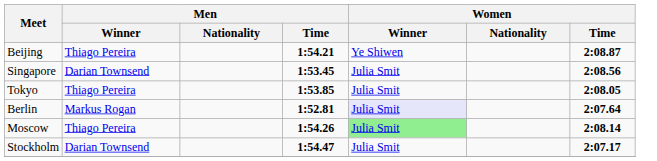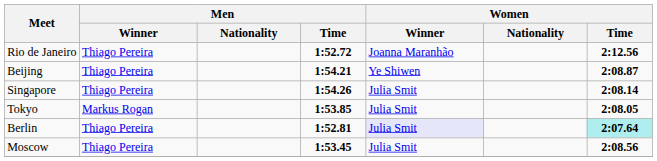+ row: Rio de Janeiro | Thiago Pereira | 1:52.72 | Joanna Maranhão | 2:12.56
Singapore | Men / Winner: Darian Townsend -> Thiago Pereira
Singapore | Men / Time: 1:53.45 -> 1:54.26
Singapore | Women / Time: 2:08.56 -> 2:08.14
Tokyo | Men / Winner: Thiago Pereira -> Markus Rogan
Berlin | Men / Winner: Markus Rogan -> Thiago Pereira
Berlin | Women / Time: no background -> paleturquoise background
Moscow | Men / Time: 1:54.26 -> 1:53.45
Moscow | Women / Winner: lightgreen background -> no background
Moscow | Women / Time: 2:08.14 -> 2:08.56
- row: Stockholm | Darian Townsend | 1:54.47 | Julia Smit | 2:07.17
